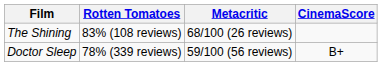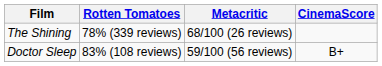The Shining | Rotten Tomatoes: 83% (108 reviews) -> 78% (339 reviews)
Doctor Sleep | Rotten Tomatoes: 78% (339 reviews) -> 83% (108 reviews)
